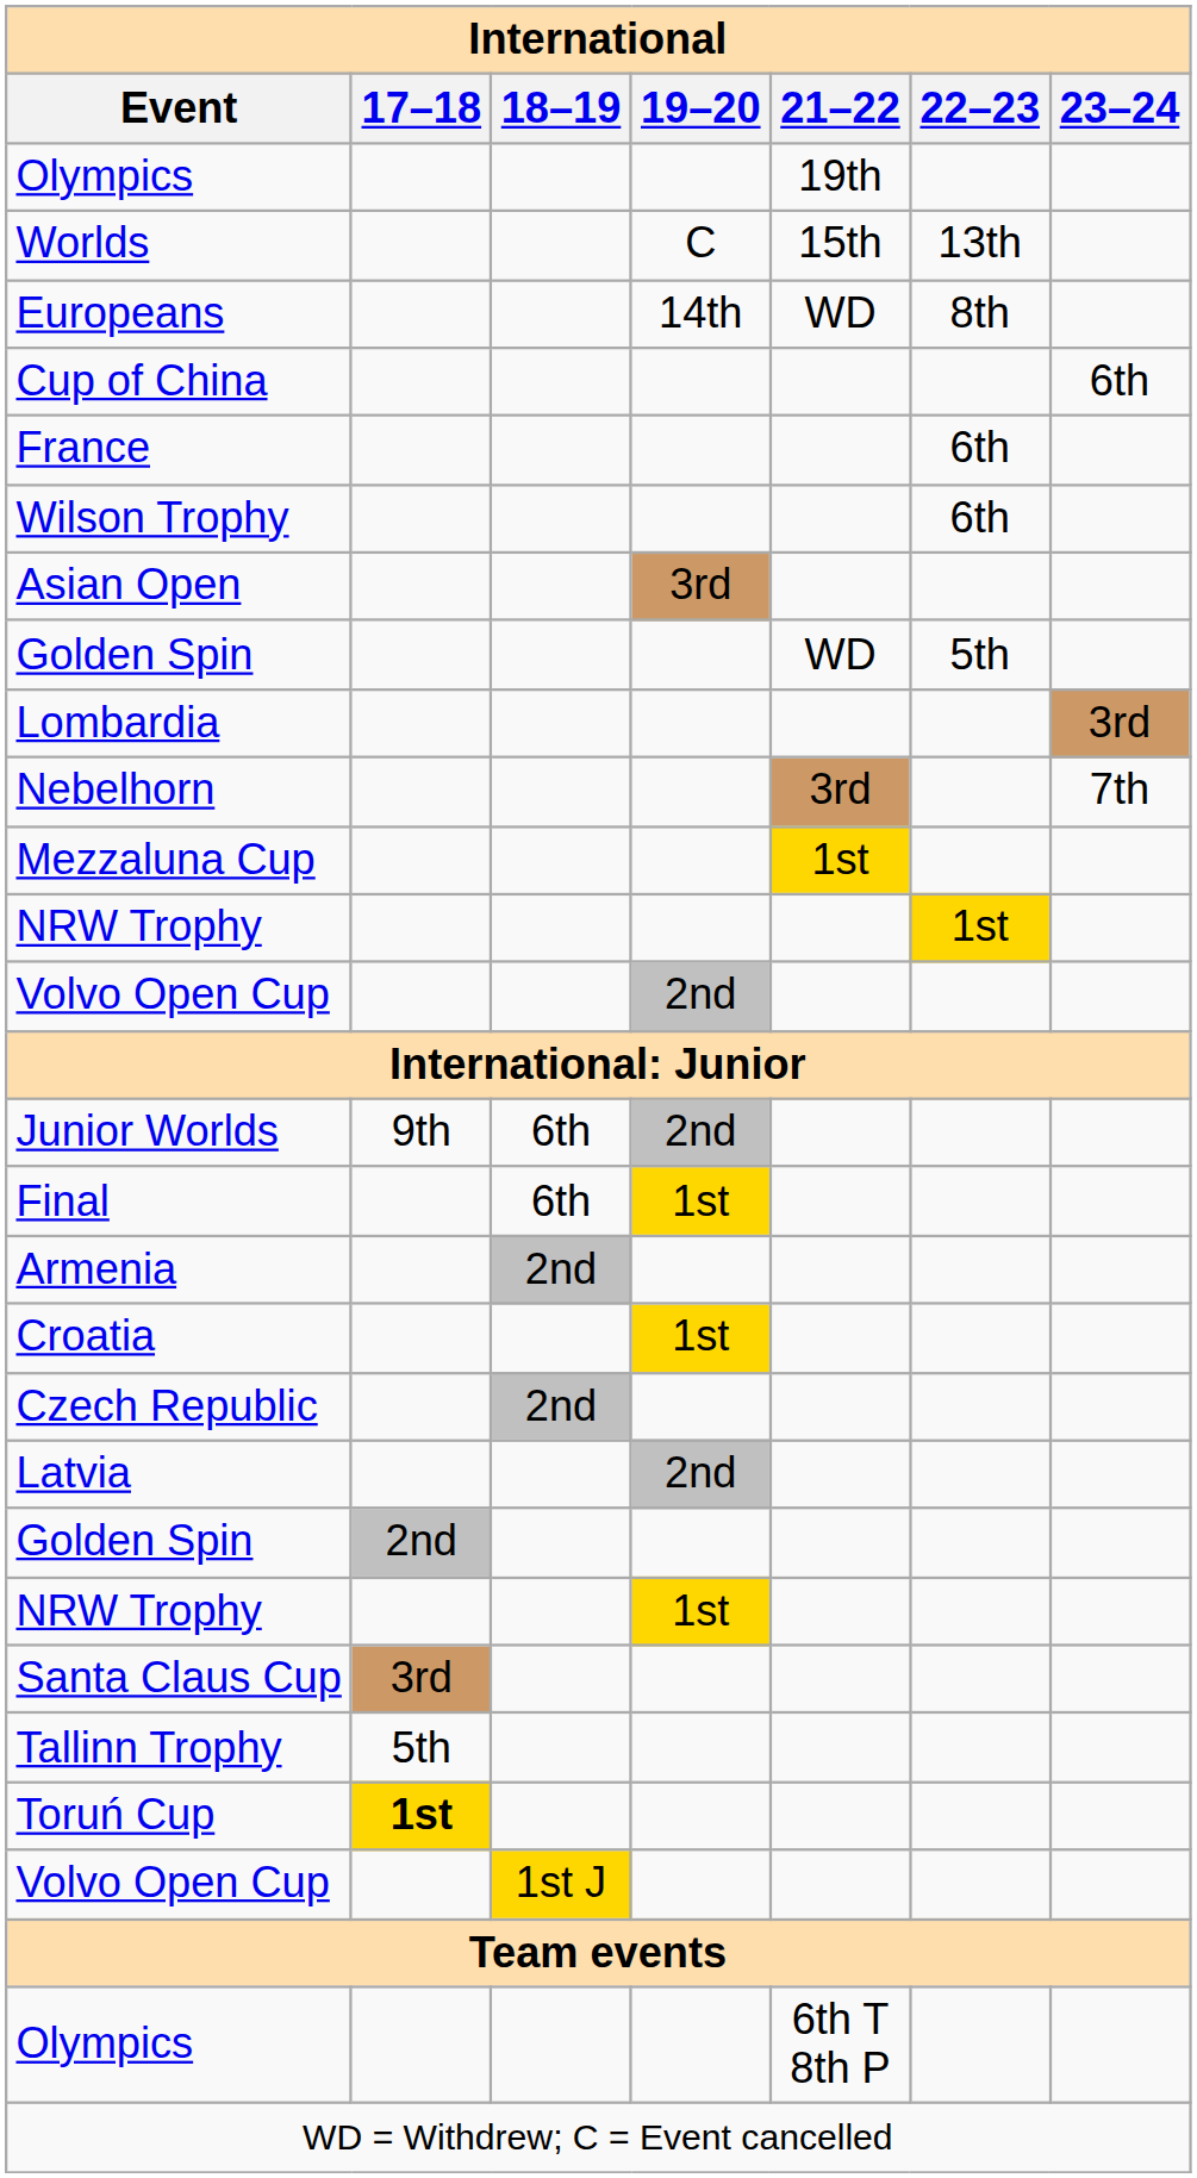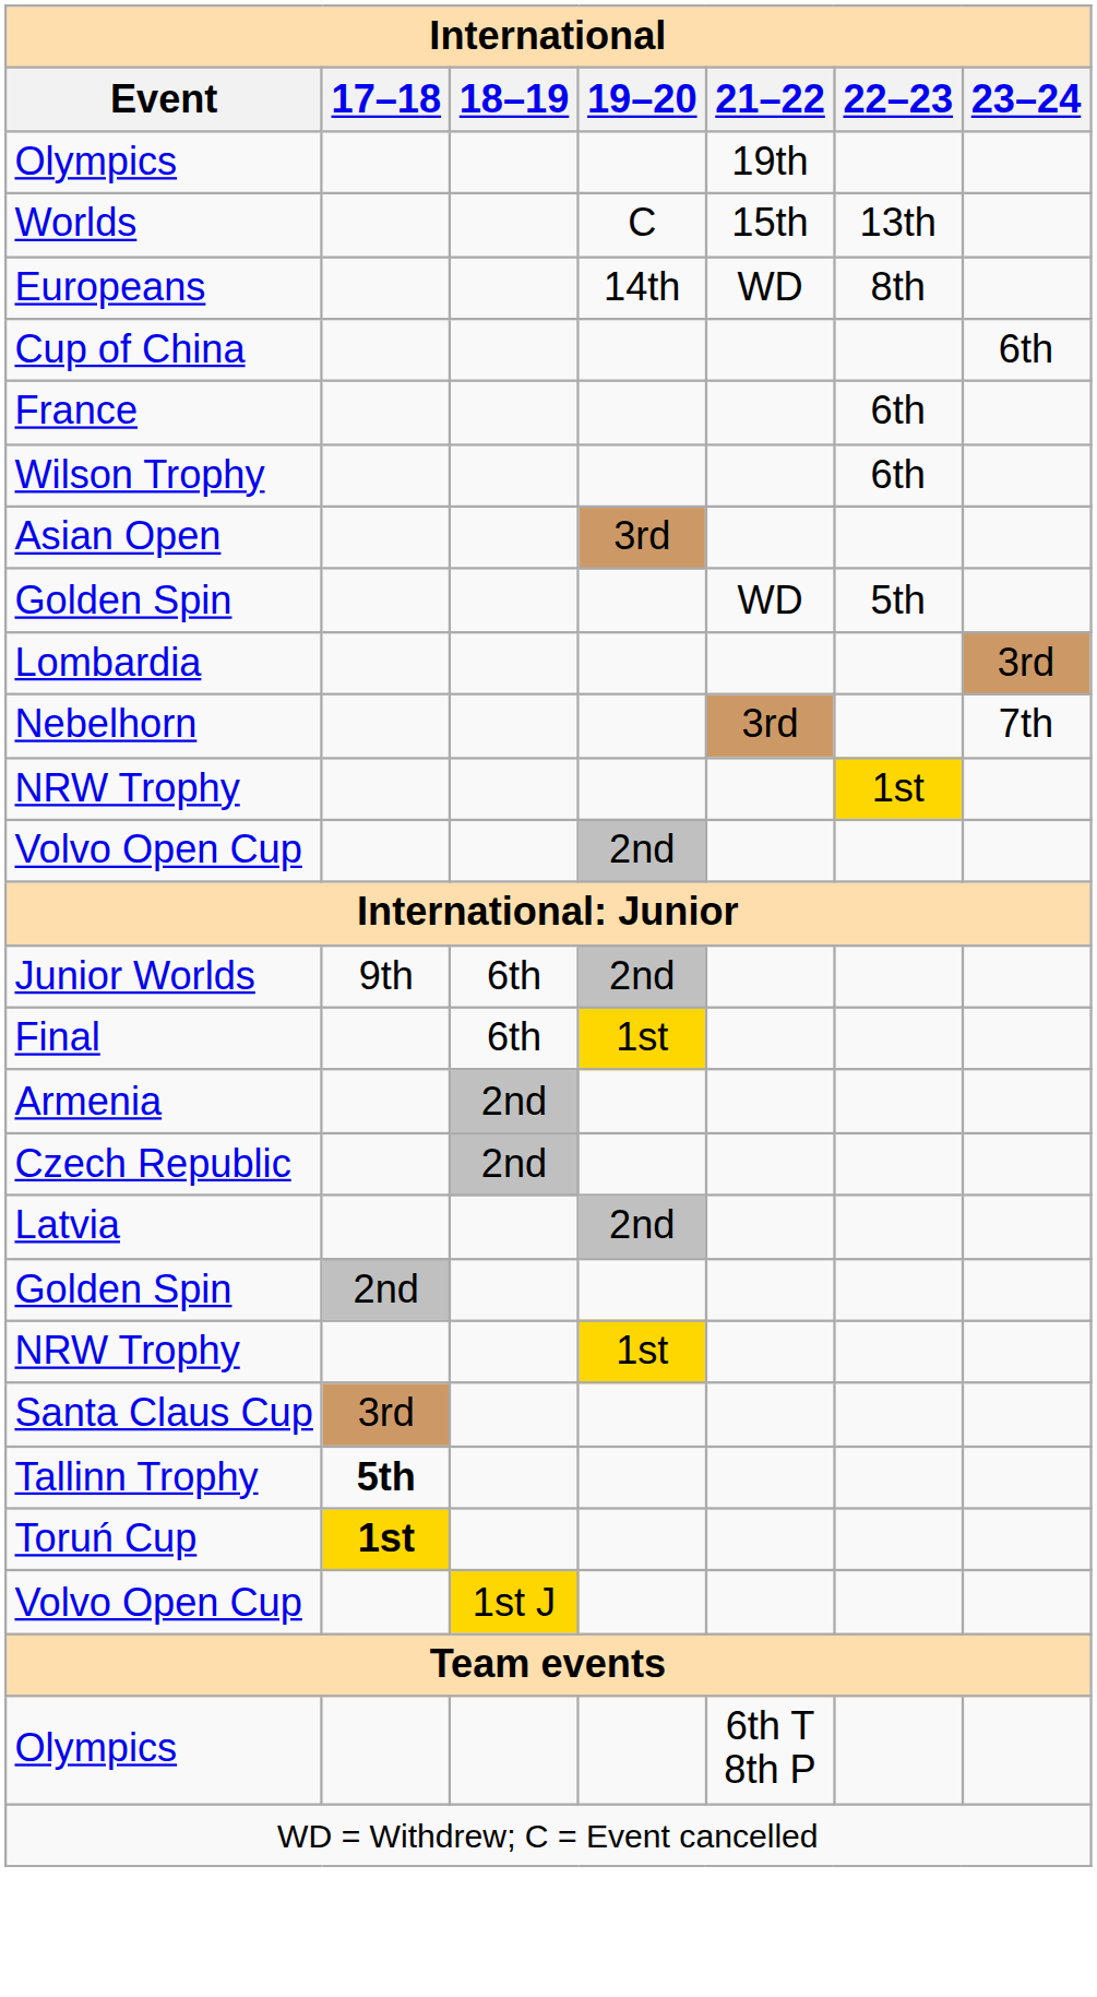- row: Mezzaluna Cup | 1st
- row: Croatia | 1st
Tallinn Trophy | 17–18: normal -> bold
